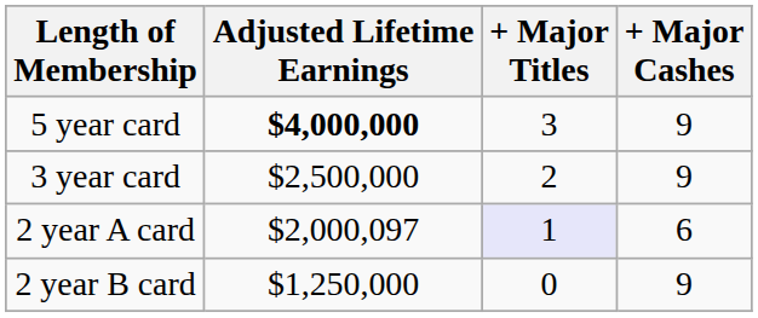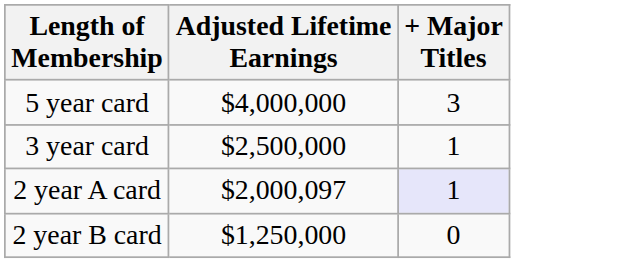- column: + Major Cashes | 9 | 9 | 6 | 9
5 year card | Adjusted Lifetime Earnings: bold -> normal
3 year card | + Major Titles: 2 -> 1
